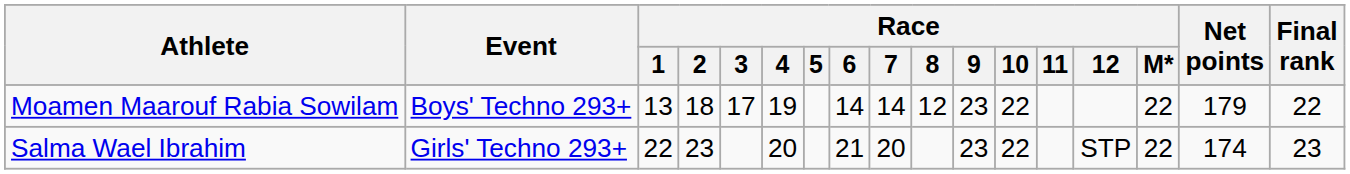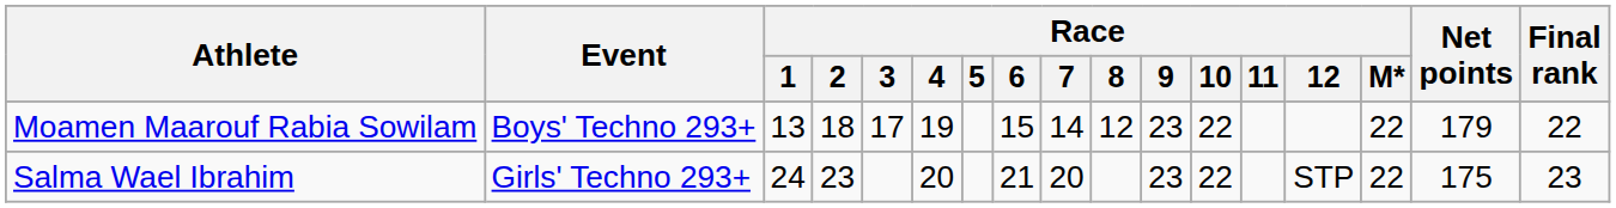Moamen Maarouf Rabia Sowilam | Race / 6: 14 -> 15
Salma Wael Ibrahim | Race / 1: 22 -> 24
Salma Wael Ibrahim | Net points: 174 -> 175
